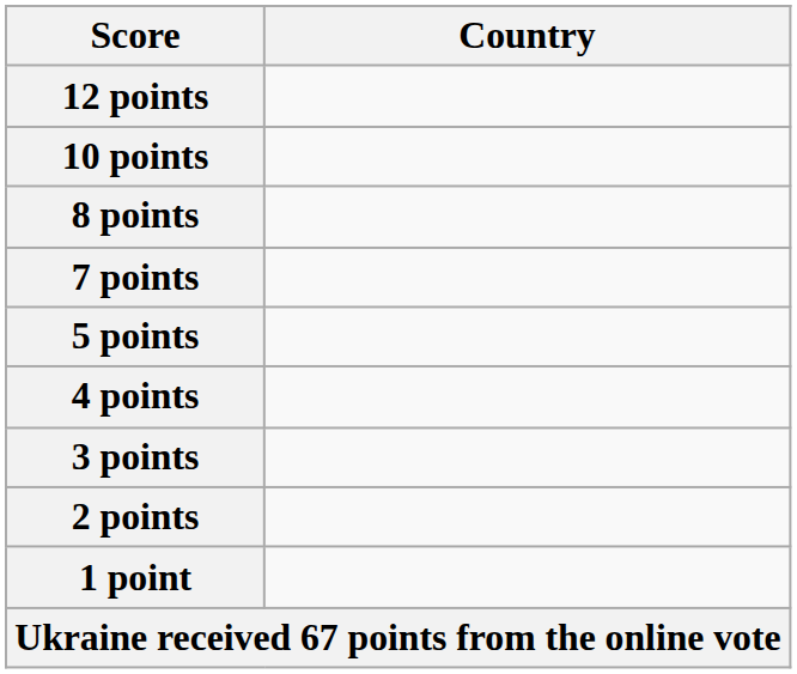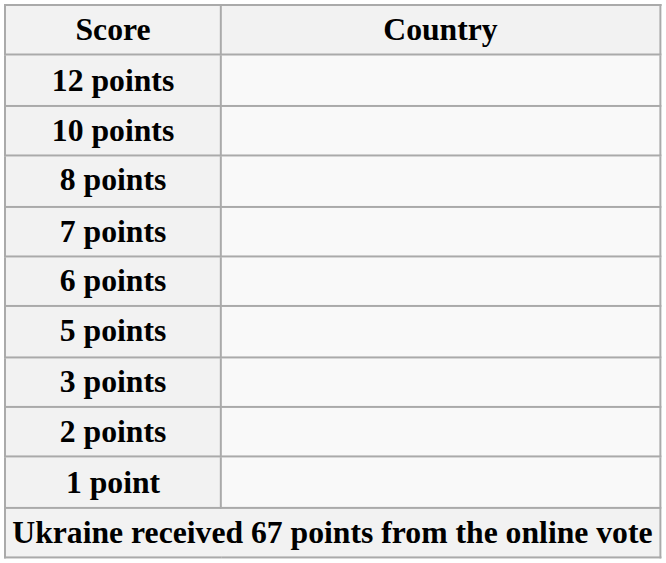+ row: 6 points
- row: 4 points
